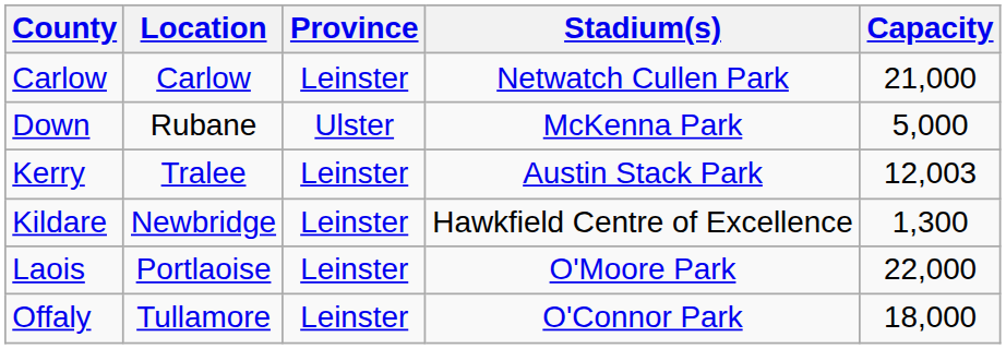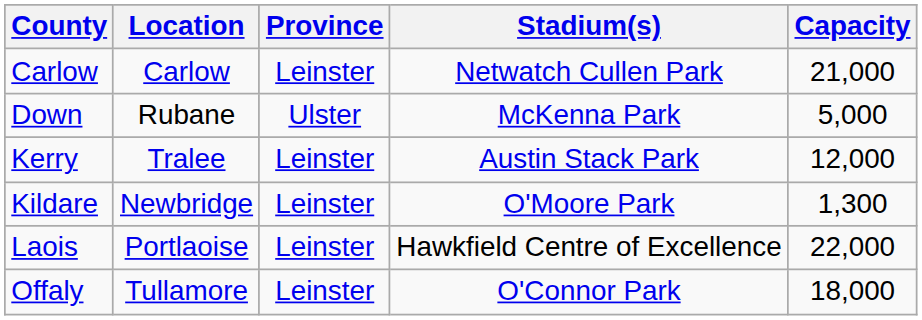Kerry | Capacity: 12,003 -> 12,000
Kildare | Stadium(s): Hawkfield Centre of Excellence -> O'Moore Park
Laois | Stadium(s): O'Moore Park -> Hawkfield Centre of Excellence
